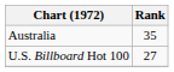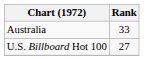Australia | Rank: 35 -> 33
